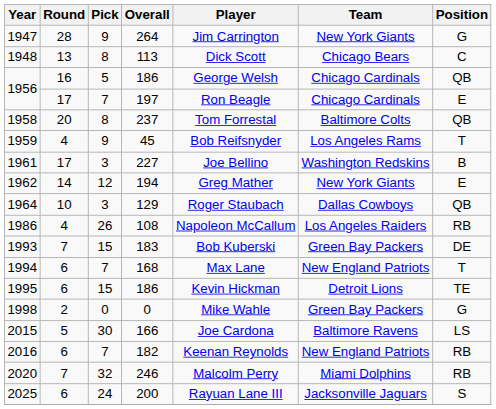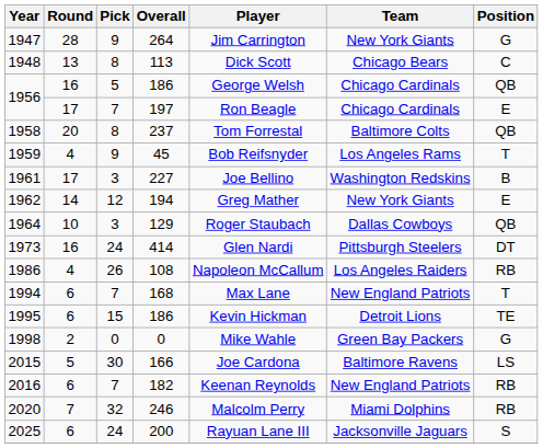+ row: 1973 | 16 | 24 | 414 | Glen Nardi | Pittsburgh Steelers | DT
- row: 1993 | 7 | 15 | 183 | Bob Kuberski | Green Bay Packers | DE
